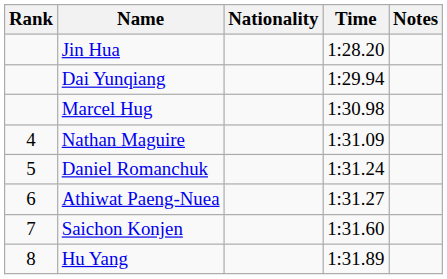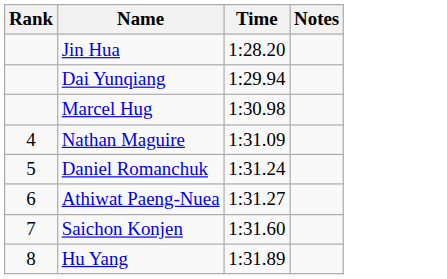- column: Nationality
